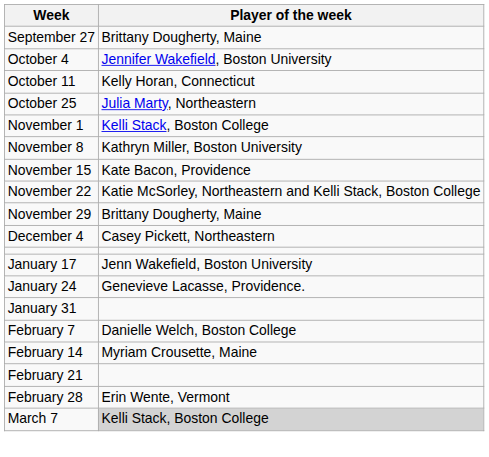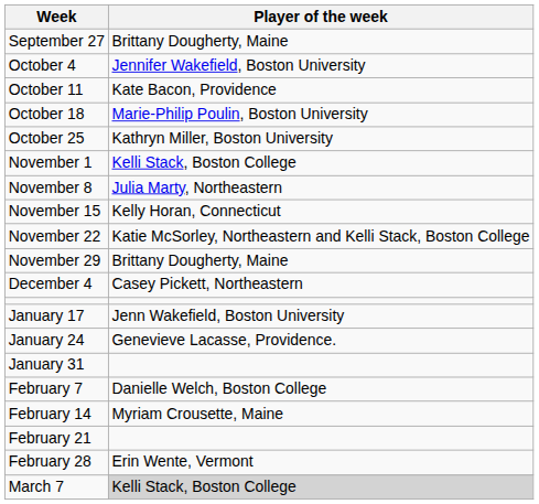October 11 | Player of the week: Kelly Horan, Connecticut -> Kate Bacon, Providence
+ row: October 18 | Marie-Philip Poulin, Boston University
October 25 | Player of the week: Julia Marty, Northeastern -> Kathryn Miller, Boston University
November 8 | Player of the week: Kathryn Miller, Boston University -> Julia Marty, Northeastern
November 15 | Player of the week: Kate Bacon, Providence -> Kelly Horan, Connecticut
